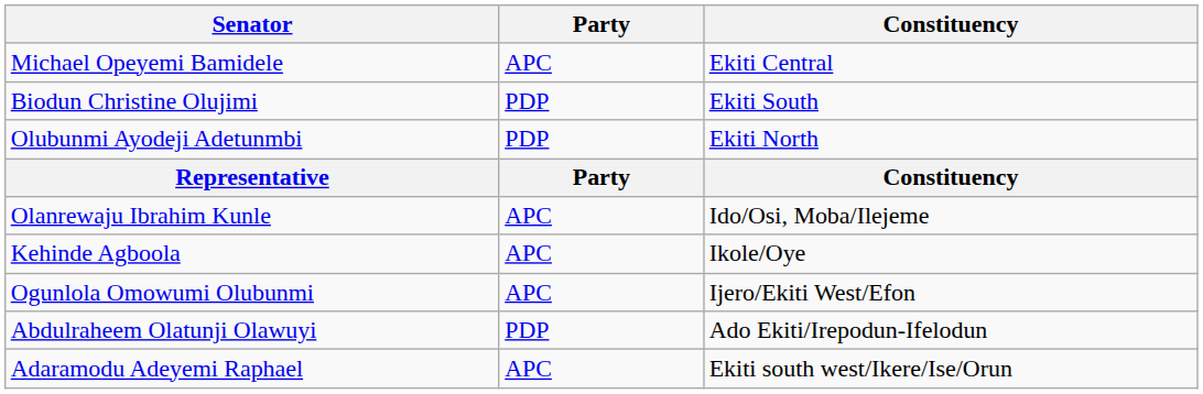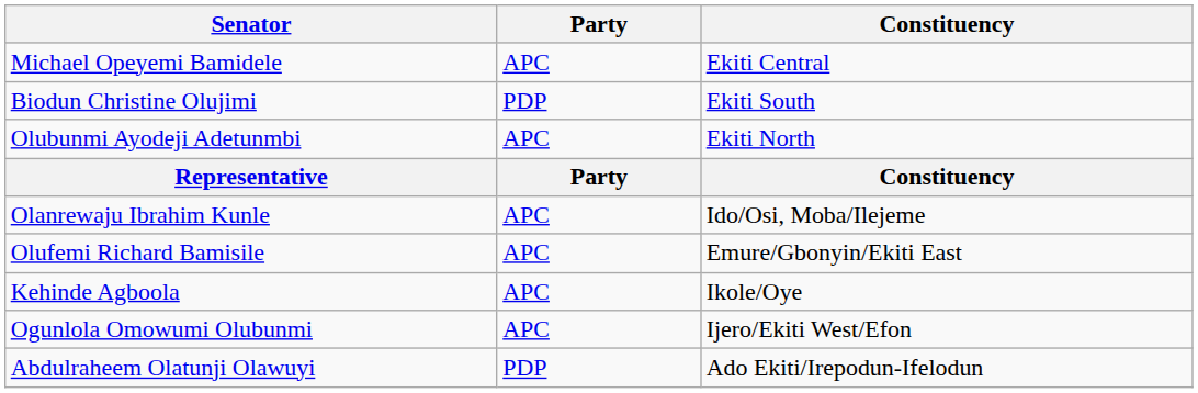Olubunmi Ayodeji Adetunmbi | Party: PDP -> APC
+ row: Olufemi Richard Bamisile | APC | Emure/Gbonyin/Ekiti East
- row: Adaramodu Adeyemi Raphael | APC | Ekiti south west/Ikere/Ise/Orun
